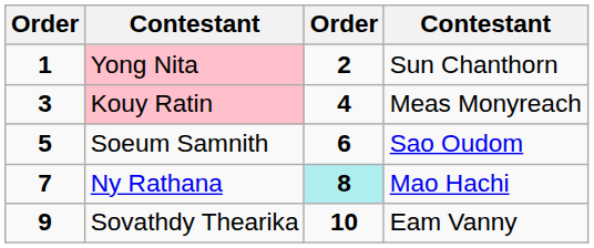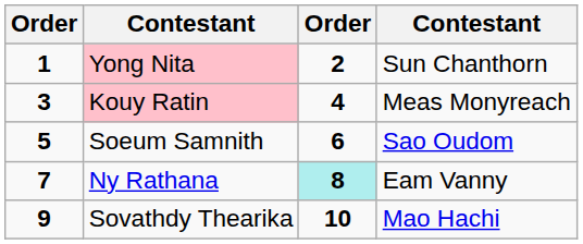Ny Rathana | column 4: Mao Hachi -> Eam Vanny
Sovathdy Thearika | column 4: Eam Vanny -> Mao Hachi
